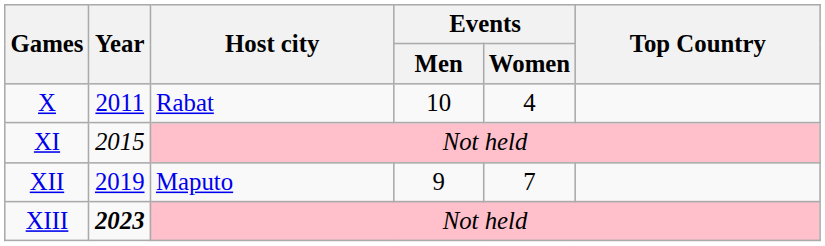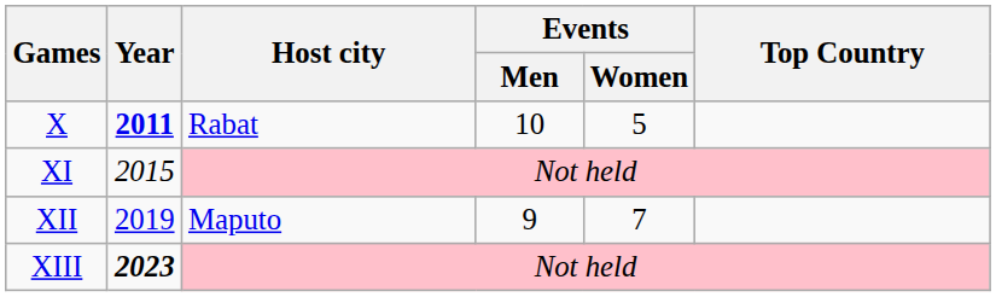X | Year: normal -> bold
X | Events / Women: 4 -> 5
